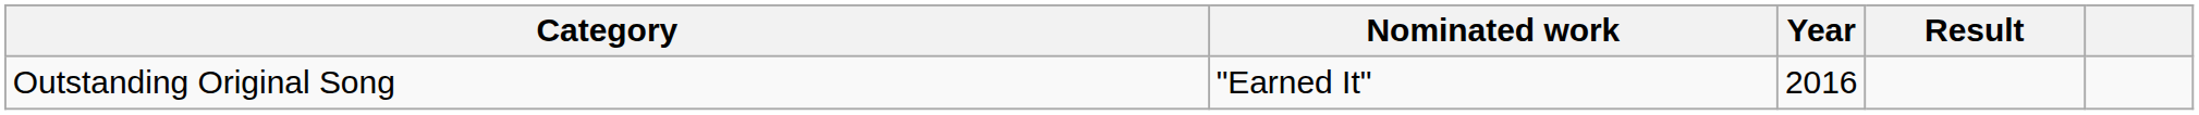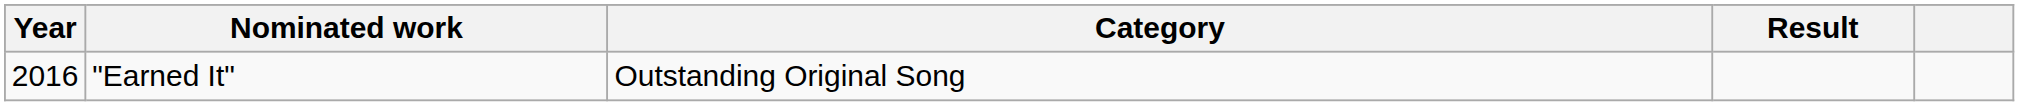columns swapped: Year <-> Category
